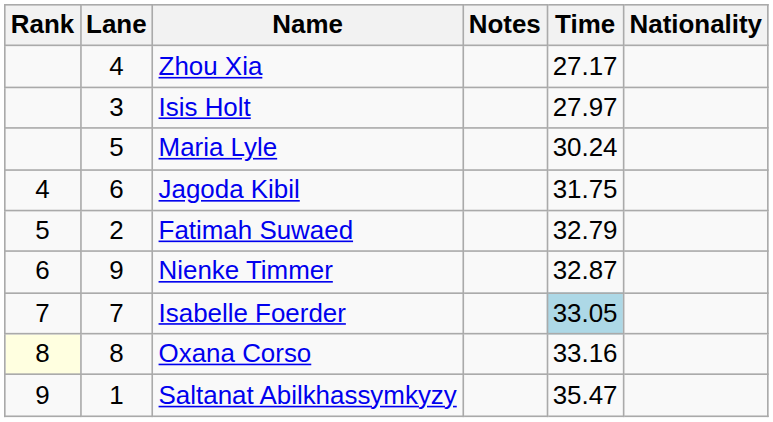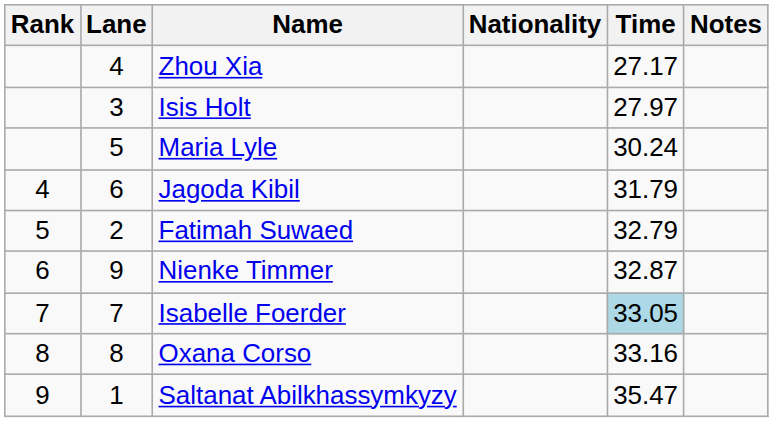columns swapped: Nationality <-> Notes
Jagoda Kibil | Time: 31.75 -> 31.79
Oxana Corso | Rank: lightyellow background -> no background
